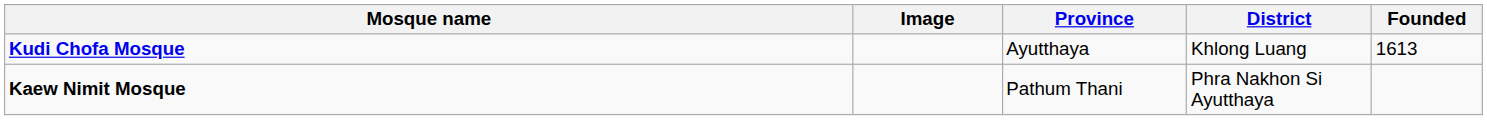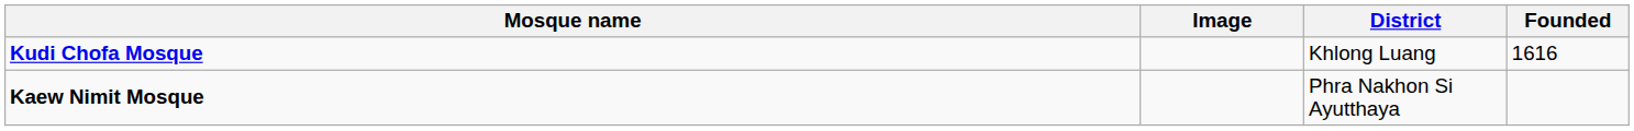- column: Province | Ayutthaya | Pathum Thani
Kudi Chofa Mosque | Founded: 1613 -> 1616
